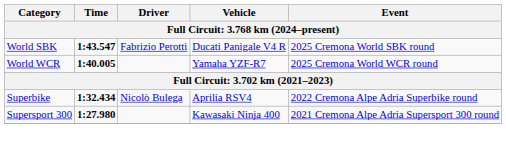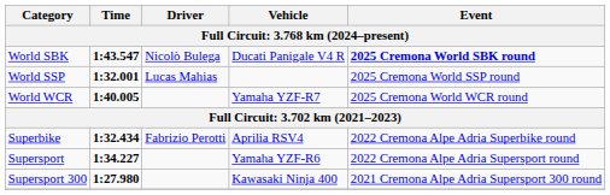World SBK | Driver: Fabrizio Perotti -> Nicolò Bulega
World SBK | Event: normal -> bold
+ row: World SSP | 1:32.001 | Lucas Mahias | 2025 Cremona World SSP round
Superbike | Driver: Nicolò Bulega -> Fabrizio Perotti
+ row: Supersport | 1:34.227 | Yamaha YZF-R6 | 2022 Cremona Alpe Adria Supersport round
